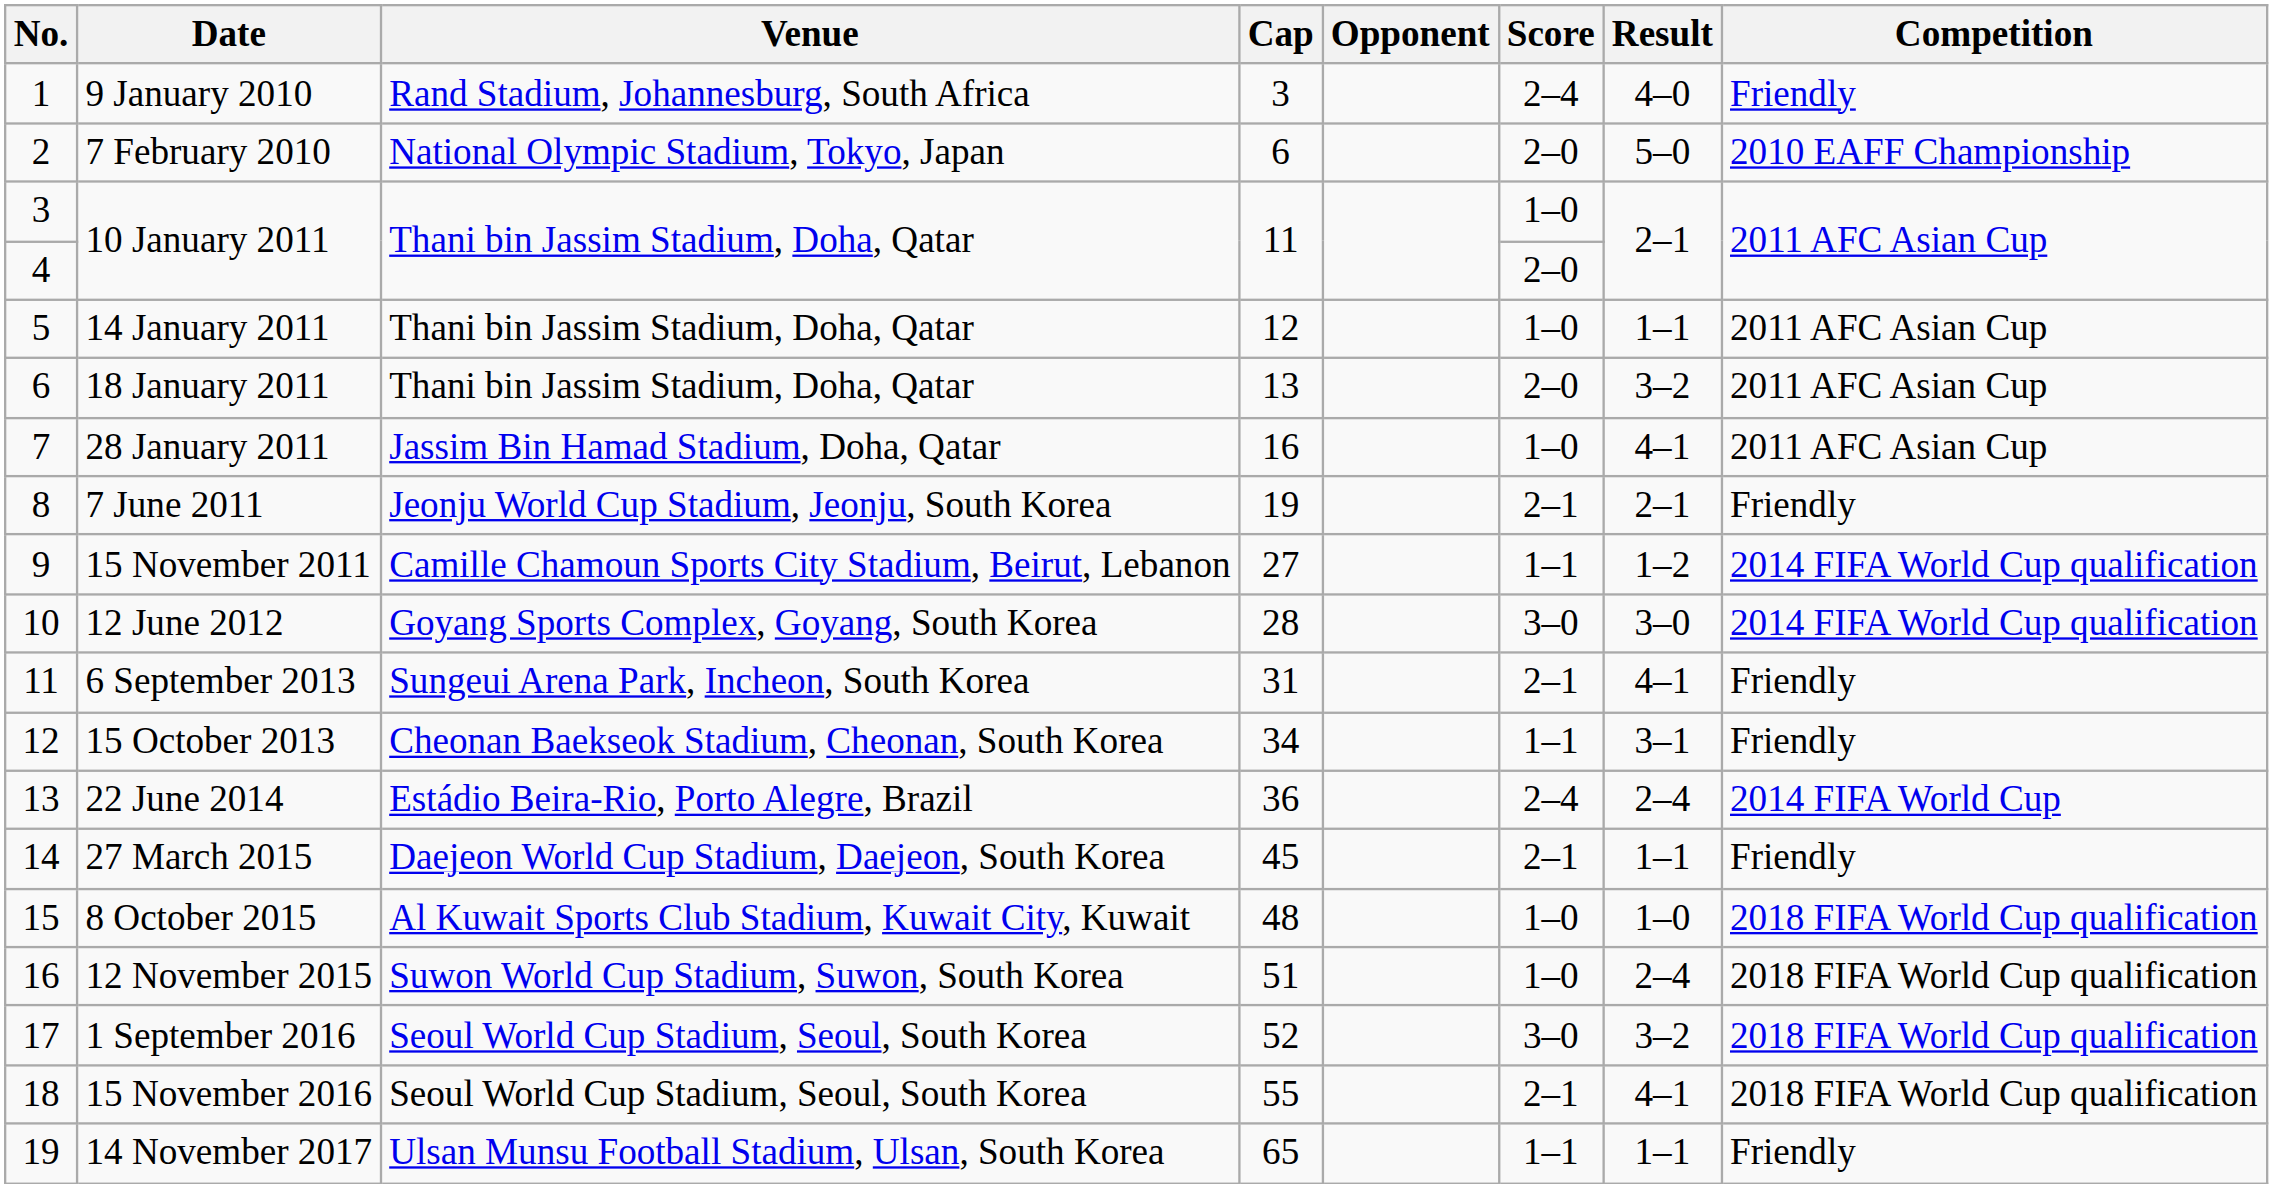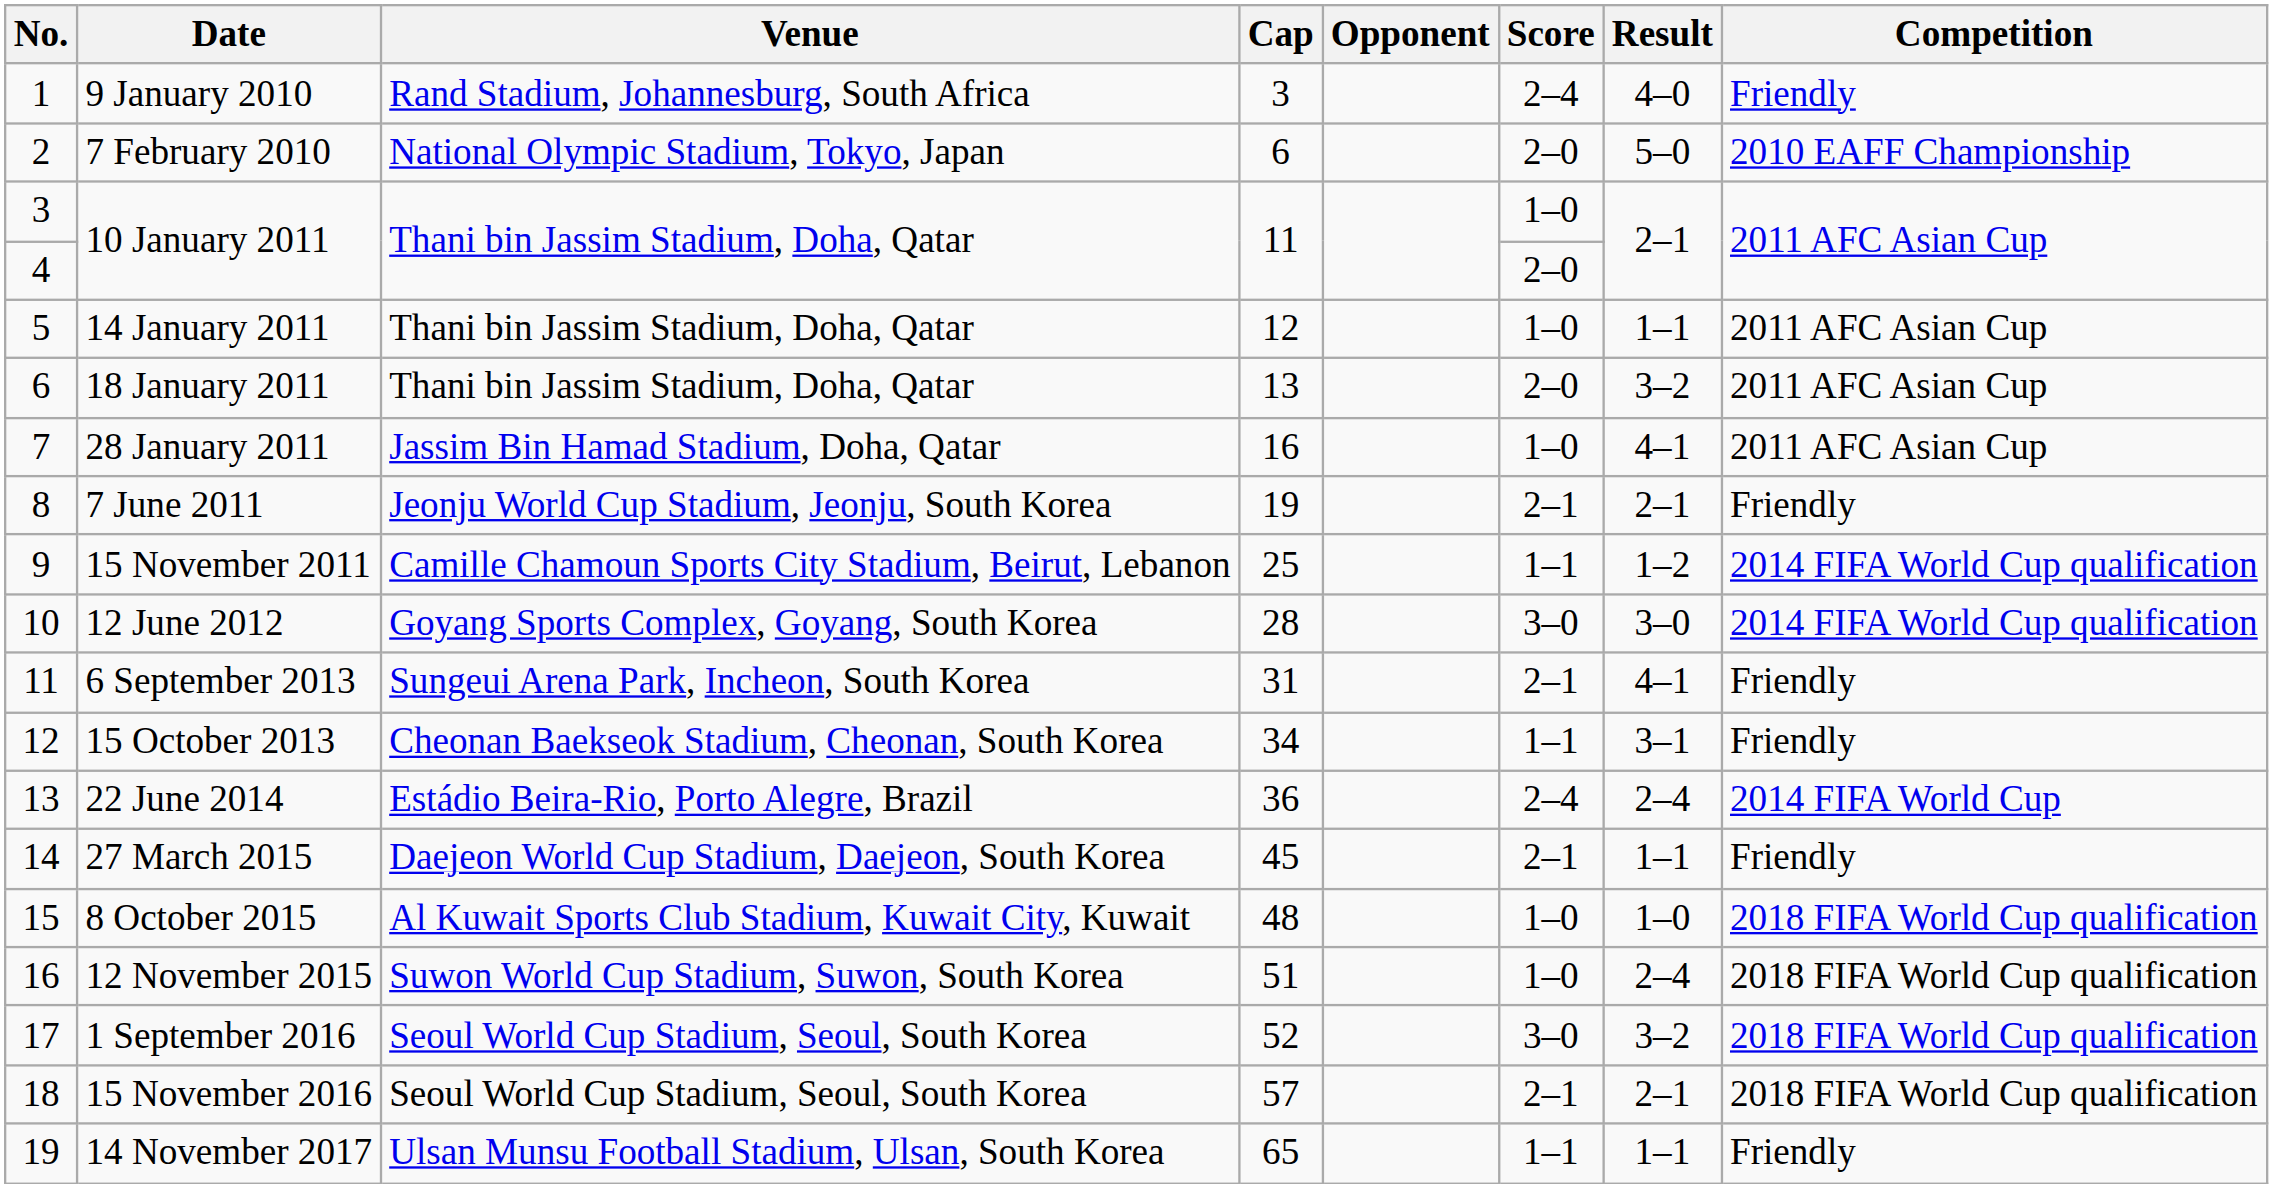15 November 2011 | Cap: 27 -> 25
15 November 2016 | Cap: 55 -> 57
15 November 2016 | Result: 4–1 -> 2–1
